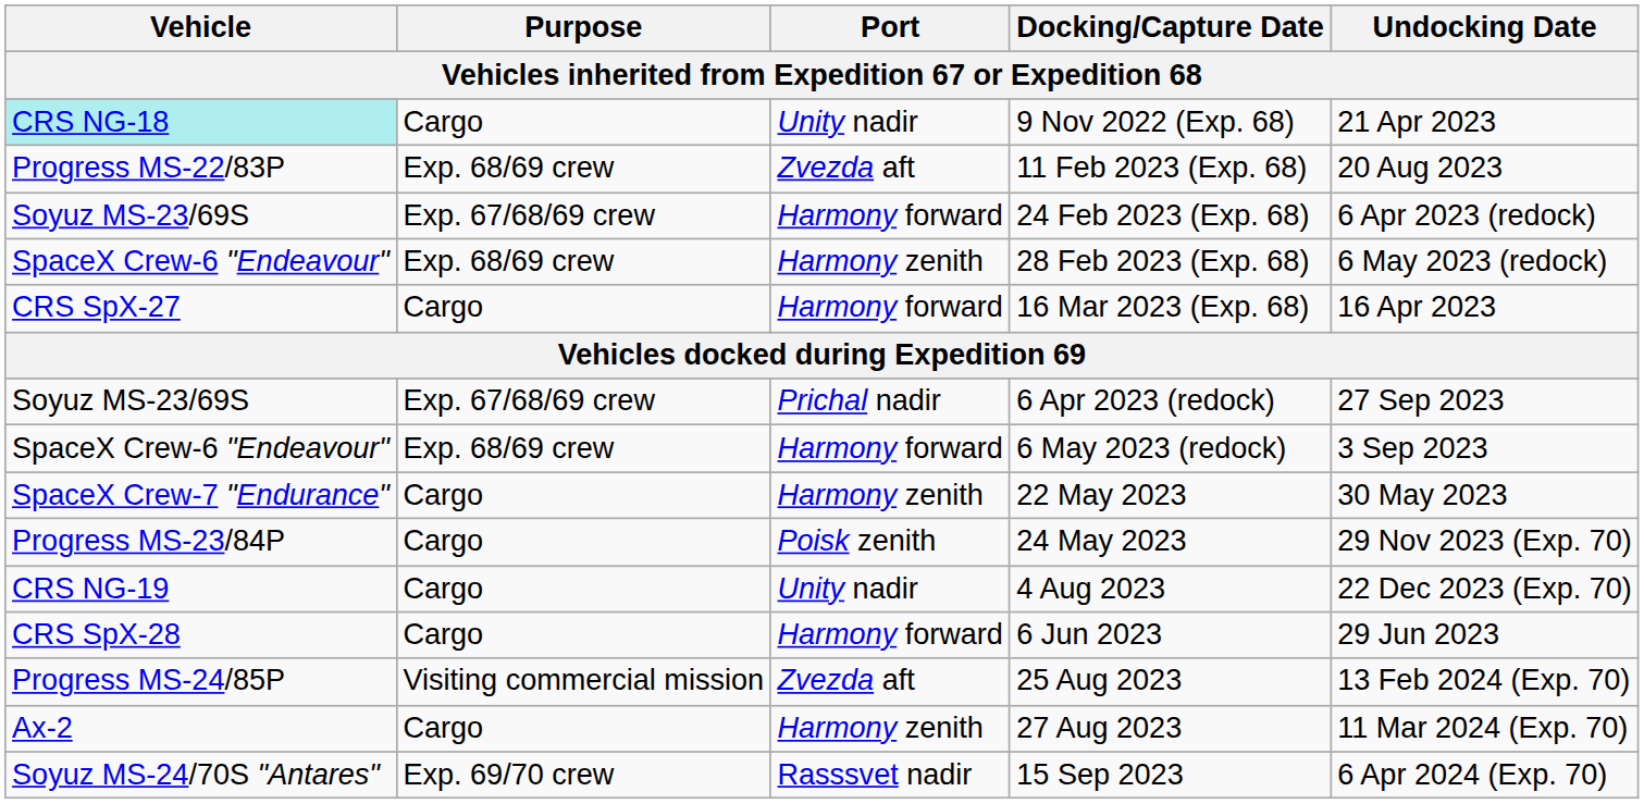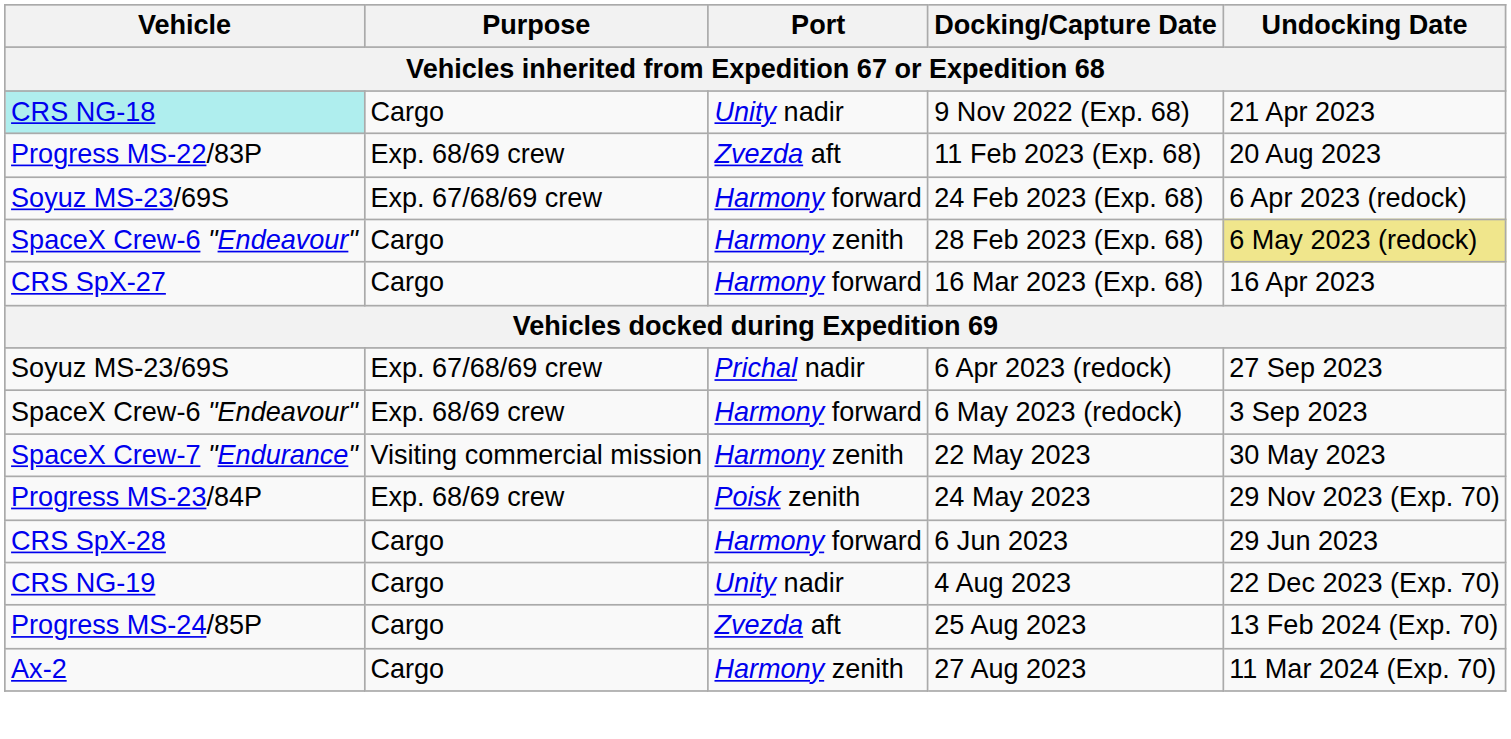28 Feb 2023 (Exp. 68) | Purpose: Exp. 68/69 crew -> Cargo
28 Feb 2023 (Exp. 68) | Undocking Date: no background -> khaki background
22 May 2023 | Purpose: Cargo -> Visiting commercial mission
24 May 2023 | Purpose: Cargo -> Exp. 68/69 crew
rows swapped: 6 Jun 2023 <-> 4 Aug 2023
25 Aug 2023 | Purpose: Visiting commercial mission -> Cargo
- row: Soyuz MS-24/70S "Antares" | Exp. 69/70 crew | Rasssvet nadir | 15 Sep 2023 | 6 Apr 2024 (Exp. 70)
